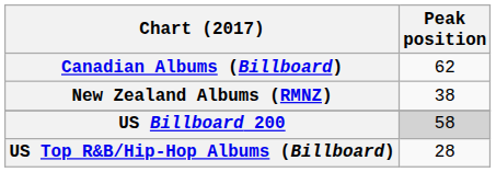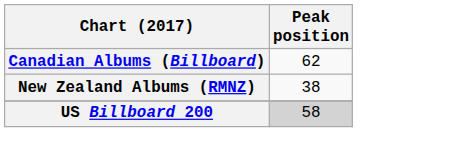- row: US Top R&B/Hip-Hop Albums (Billboard) | 28
